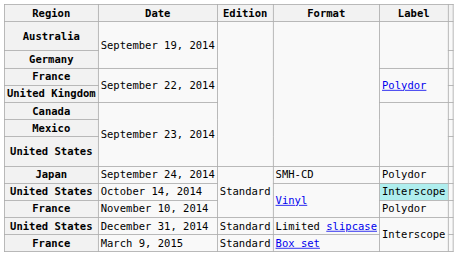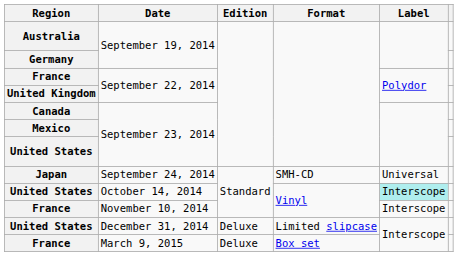Japan | Label: Polydor -> Universal
France / November 10, 2014 | Label: Polydor -> Interscope
United States / December 31, 2014 | Edition: Standard -> Deluxe
France / March 9, 2015 | Edition: Standard -> Deluxe
